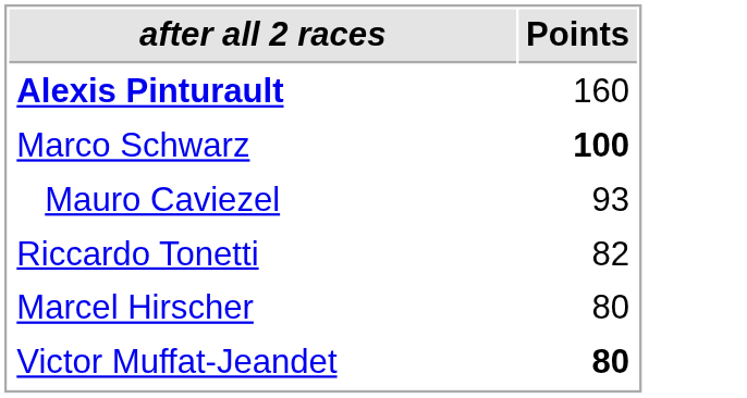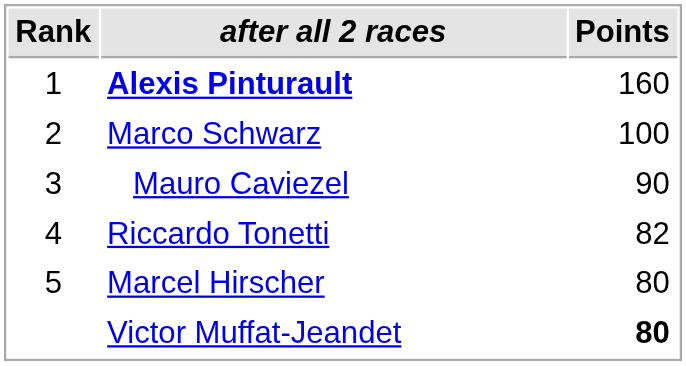+ column: Rank | 1 | 2 | 3 | 4 | 5
Marco Schwarz | Points: bold -> normal
Mauro Caviezel | Points: 93 -> 90
